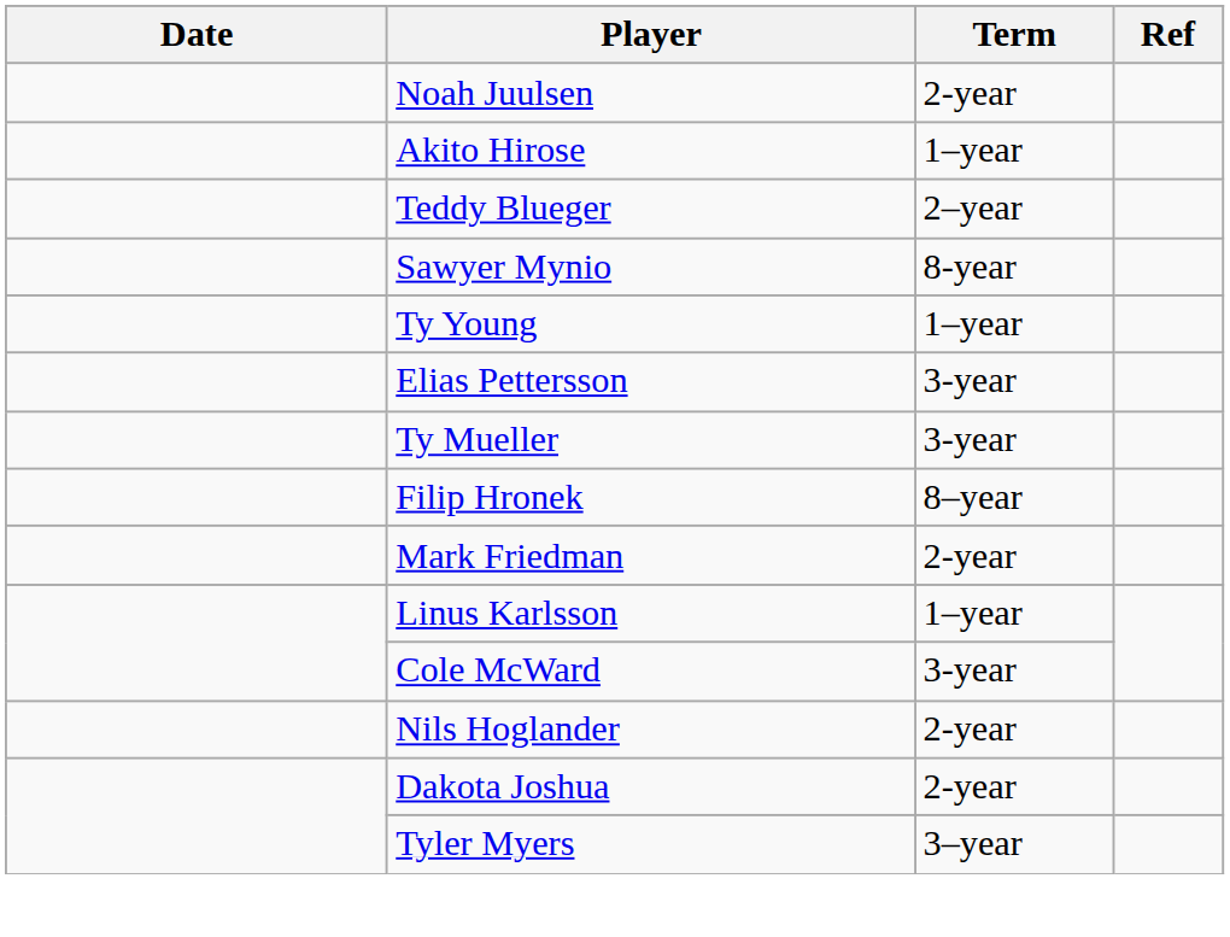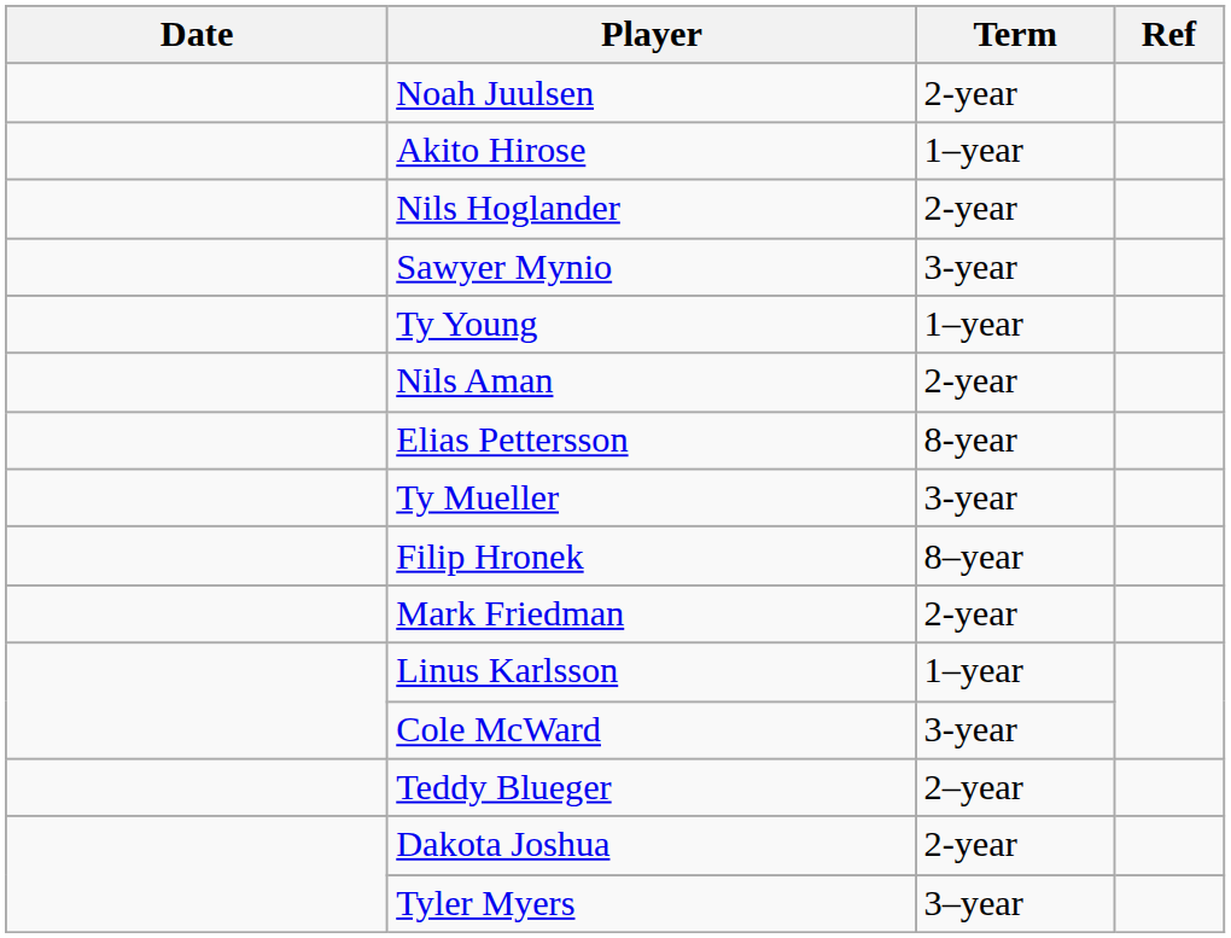rows swapped: Nils Hoglander <-> Teddy Blueger
Sawyer Mynio | Term: 8-year -> 3-year
+ row: Nils Aman | 2-year
Elias Pettersson | Term: 3-year -> 8-year
